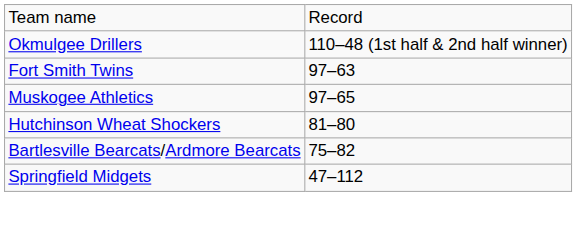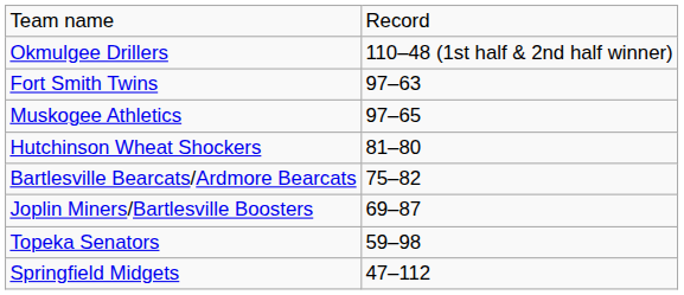+ row: Joplin Miners/Bartlesville Boosters | 69–87
+ row: Topeka Senators | 59–98
